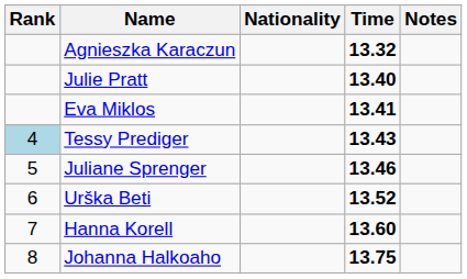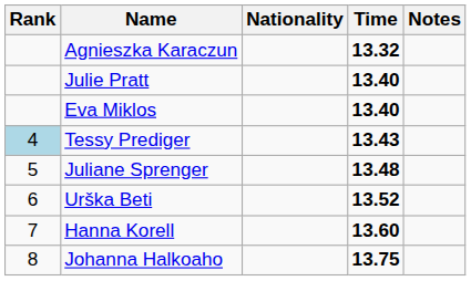Eva Miklos | Time: 13.41 -> 13.40
Juliane Sprenger | Time: 13.46 -> 13.48
